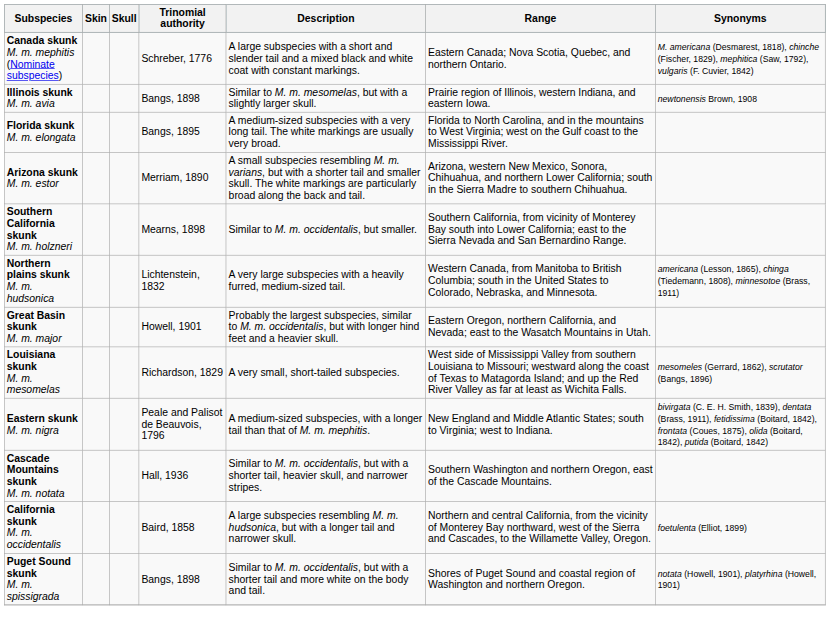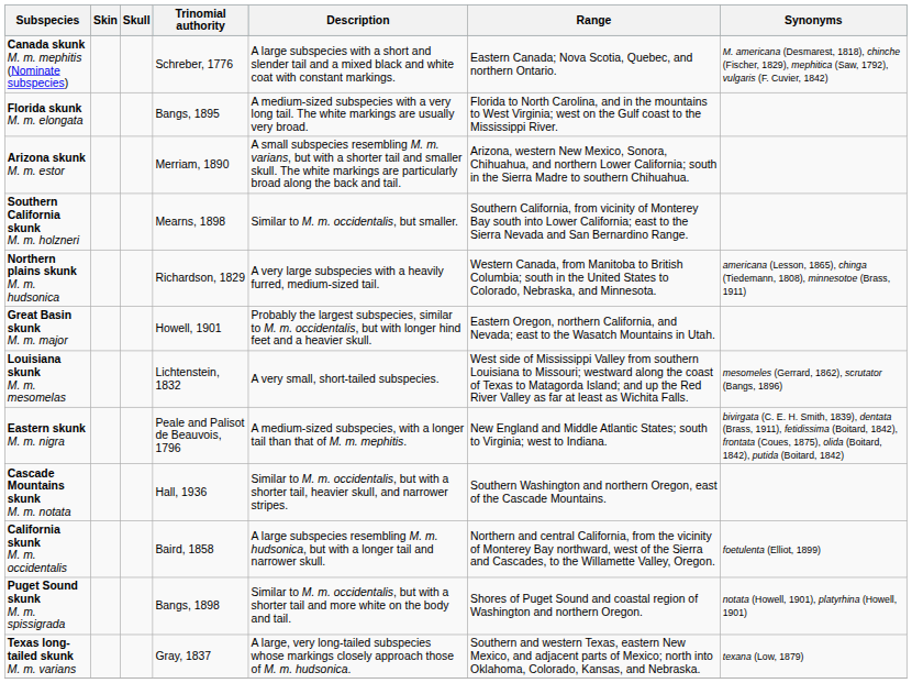- row: Illinois skunk M. m. avia | Bangs, 1898 | Similar to M. m. mesomelas, but with a slightly larger skull. | Prairie region of Illinois, western Indiana, and eastern Iowa. | newtonensis Brown, 1908
Northern plains skunk M. m. hudsonica | Trinomial authority: Lichtenstein, 1832 -> Richardson, 1829
Louisiana skunk M. m. mesomelas | Trinomial authority: Richardson, 1829 -> Lichtenstein, 1832
+ row: Texas long-tailed skunk M. m. varians | Gray, 1837 | A large, very long-tailed subspecies whose markings closely approach those of M. m. hudsonica. | Southern and western Texas, eastern New Mexico, and adjacent parts of Mexico; north into Oklahoma, Colorado, Kansas, and Nebraska. | texana (Low, 1879)
